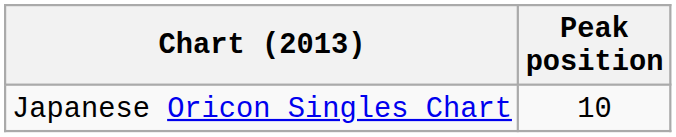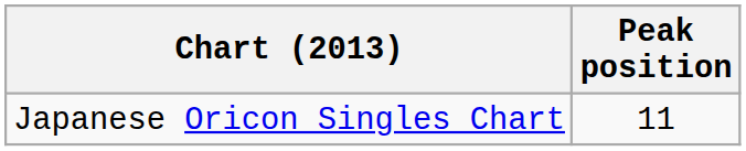Japanese Oricon Singles Chart | Peak position: 10 -> 11
